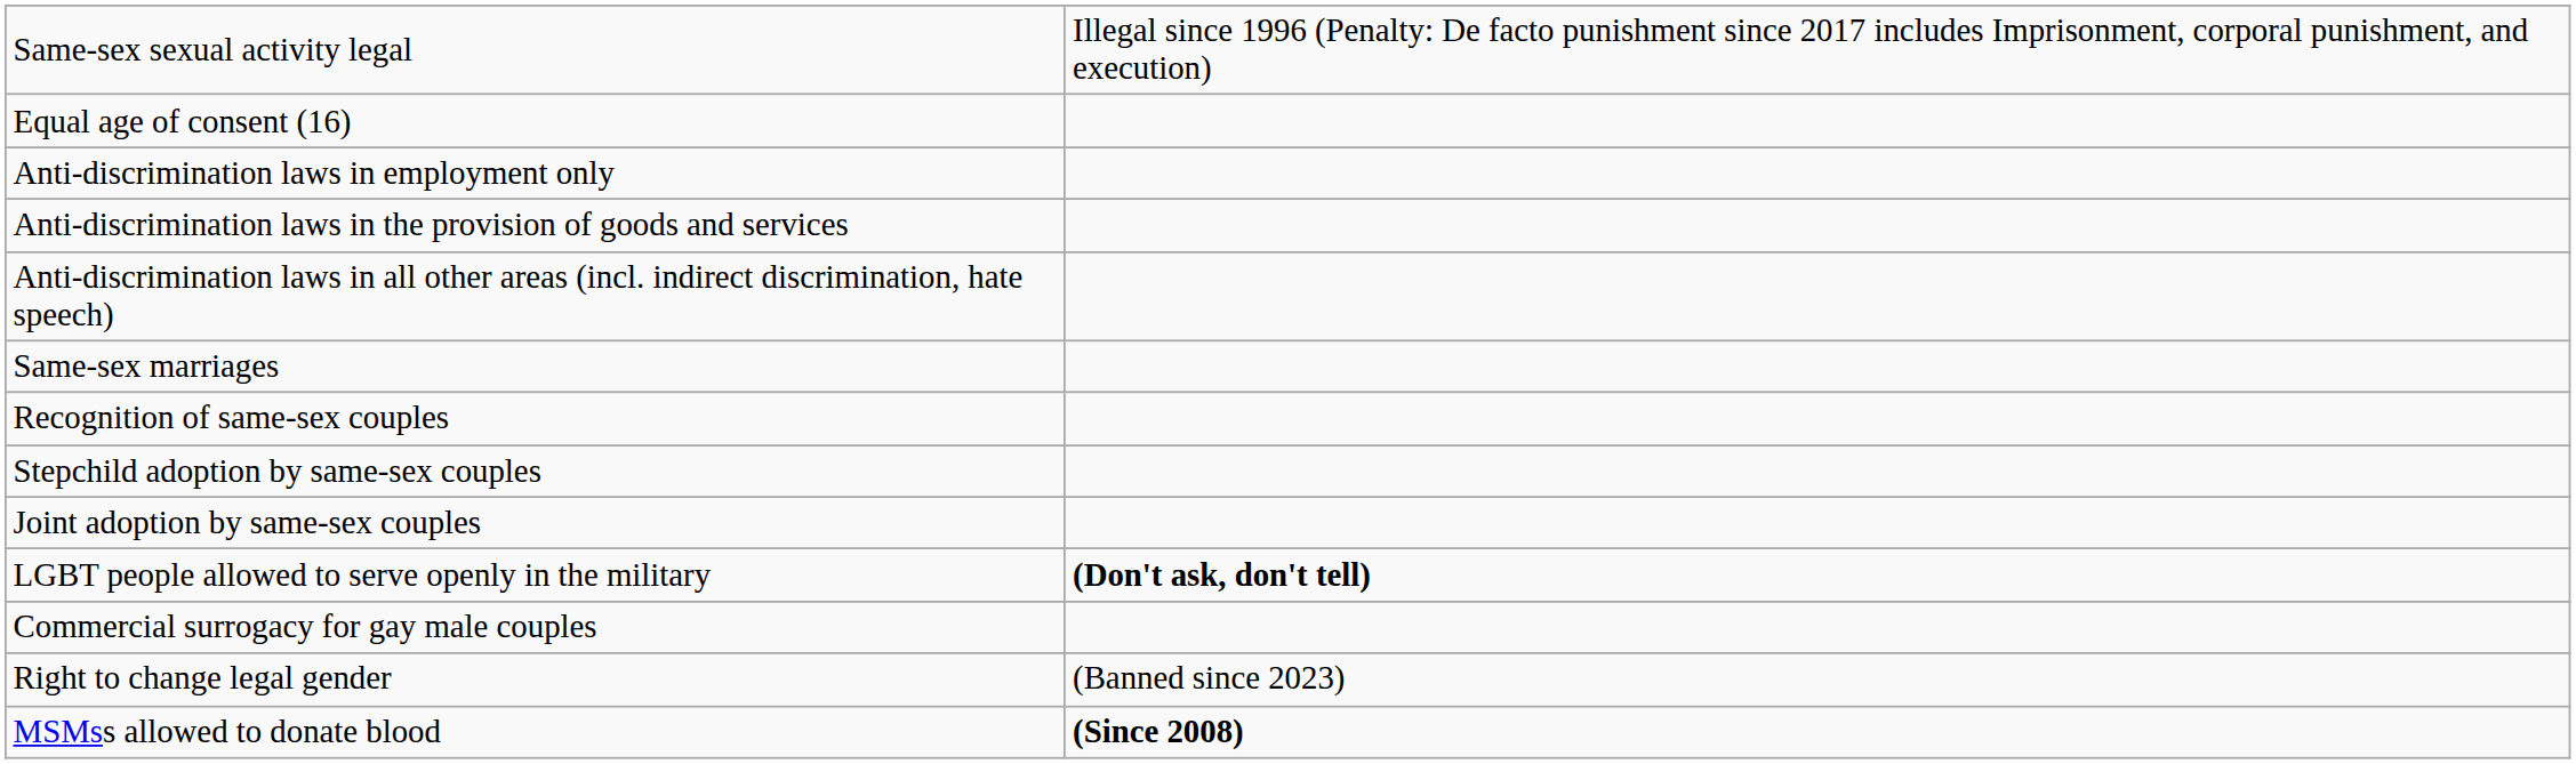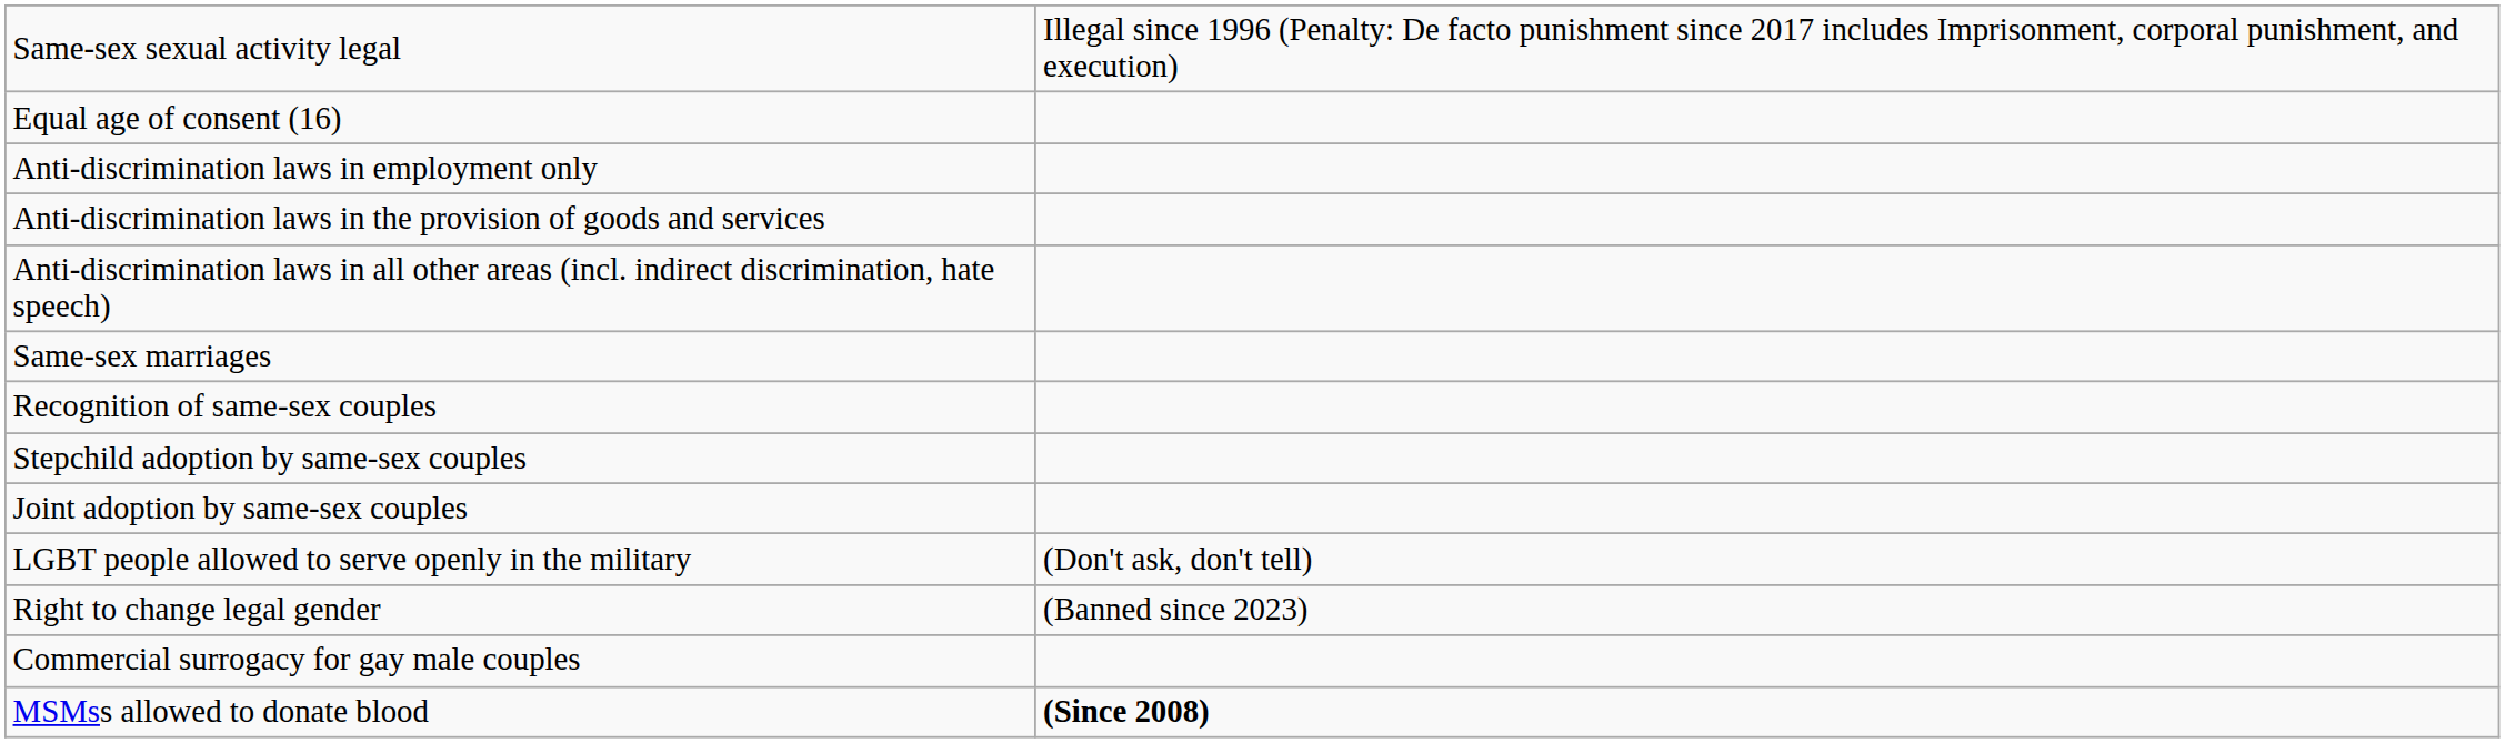LGBT people allowed to serve openly in the military | column 2: bold -> normal
rows swapped: Right to change legal gender <-> Commercial surrogacy for gay male couples
